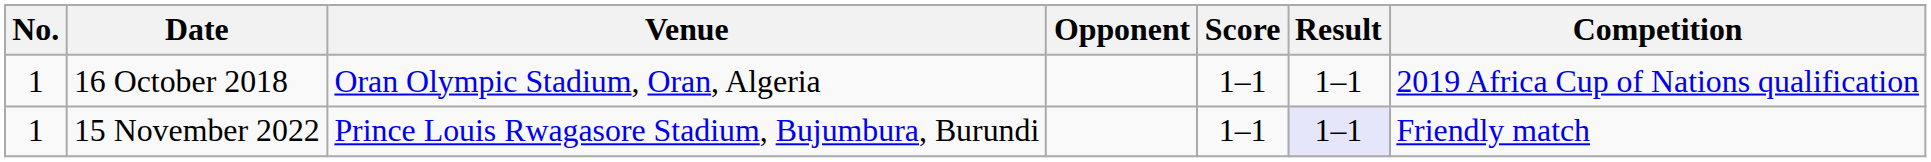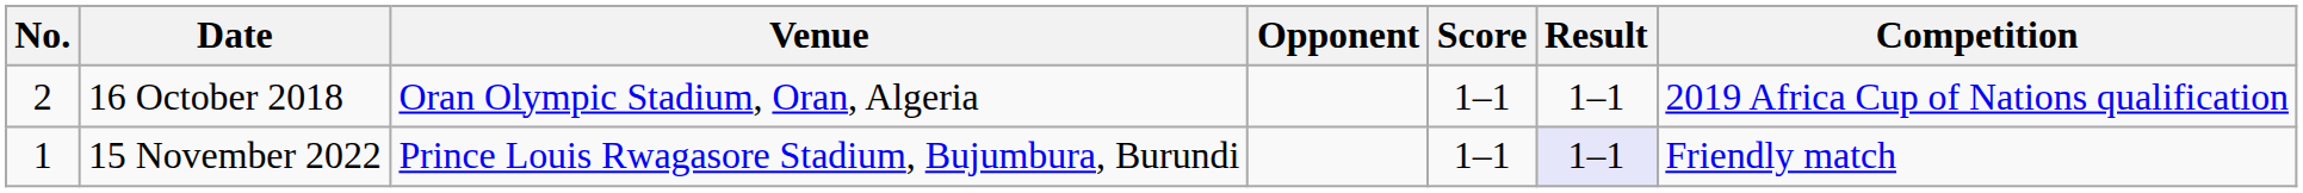16 October 2018 | No.: 1 -> 2
